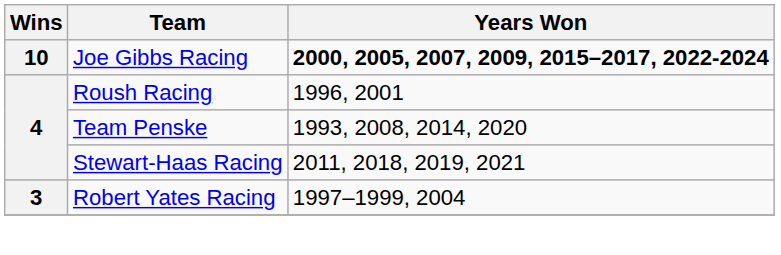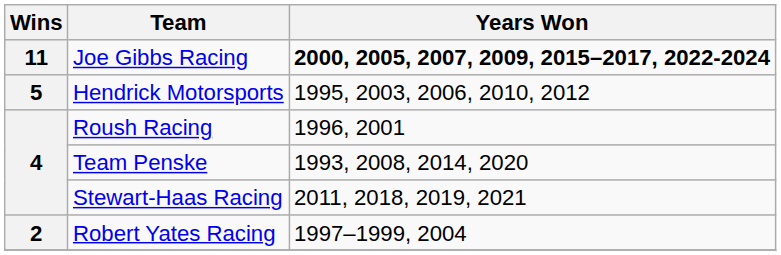Joe Gibbs Racing | Wins: 10 -> 11
+ row: 5 | Hendrick Motorsports | 1995, 2003, 2006, 2010, 2012
Robert Yates Racing | Wins: 3 -> 2
